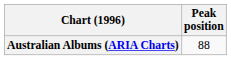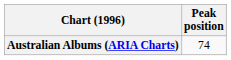Australian Albums (ARIA Charts) | Peak position: 88 -> 74
